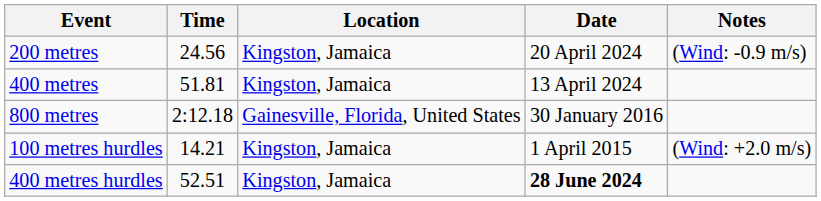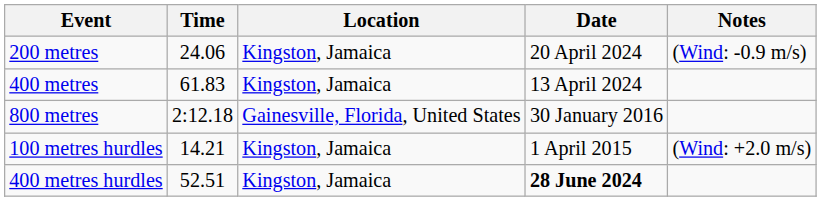200 metres | Time: 24.56 -> 24.06
400 metres | Time: 51.81 -> 61.83
